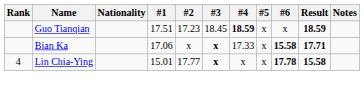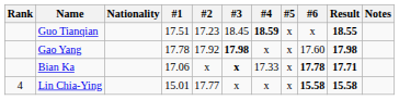Guo Tianqian | Result: 18.59 -> 18.55
+ row: Gao Yang | 17.78 | 17.92 | 17.98 | x | x | 17.60 | 17.98
Bian Ka | #6: 15.58 -> 17.78
Lin Chia-Ying | #3: bold -> normal
Lin Chia-Ying | #6: 17.78 -> 15.58
